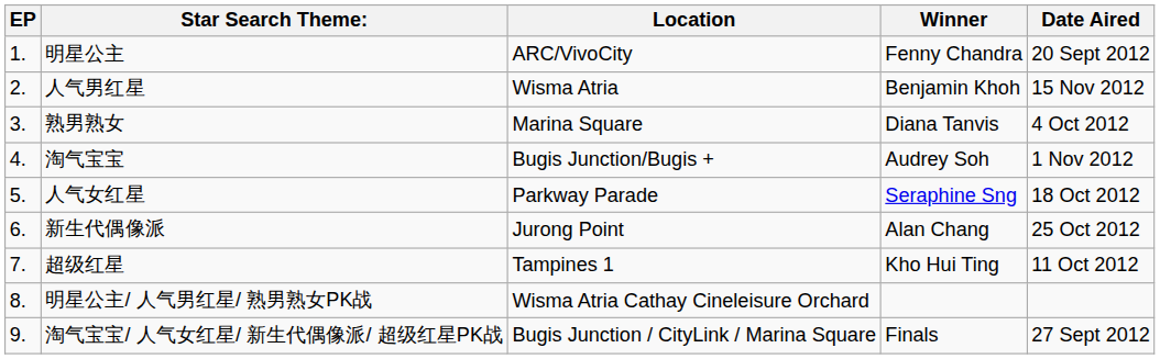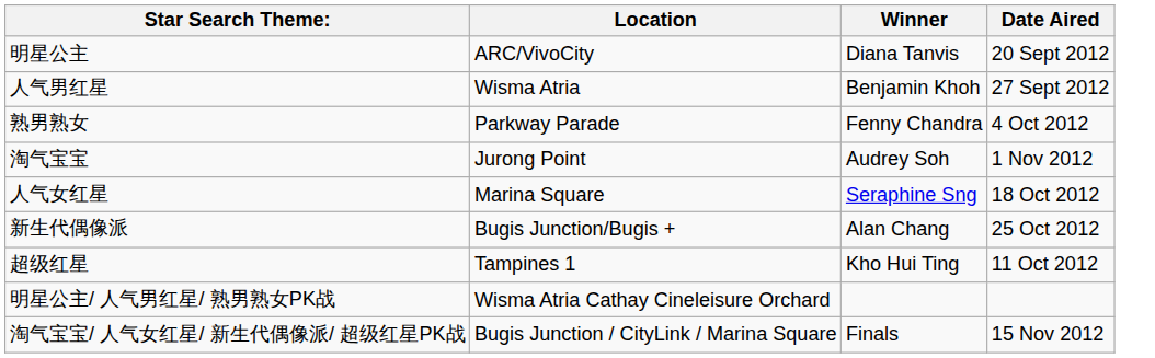- column: EP | 1. | 2. | 3. | 4. | 5. | 6. | 7. | 8. | 9.
明星公主 | Winner: Fenny Chandra -> Diana Tanvis
人气男红星 | Date Aired: 15 Nov 2012 -> 27 Sept 2012
熟男熟女 | Location: Marina Square -> Parkway Parade
熟男熟女 | Winner: Diana Tanvis -> Fenny Chandra
淘气宝宝 | Location: Bugis Junction/Bugis + -> Jurong Point
人气女红星 | Location: Parkway Parade -> Marina Square
新生代偶像派 | Location: Jurong Point -> Bugis Junction/Bugis +
淘气宝宝/ 人气女红星/ 新生代偶像派/ 超级红星PK战 | Date Aired: 27 Sept 2012 -> 15 Nov 2012
